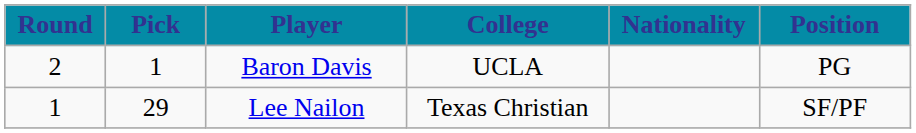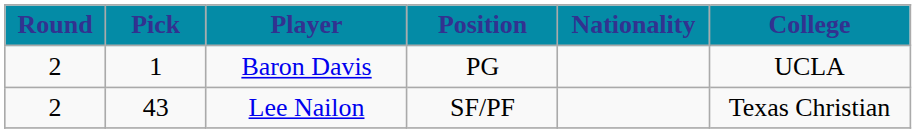columns swapped: Position <-> College
Lee Nailon | Round: 1 -> 2
Lee Nailon | Pick: 29 -> 43
